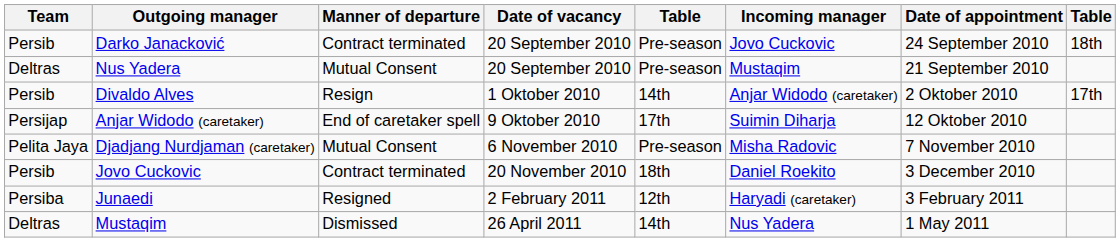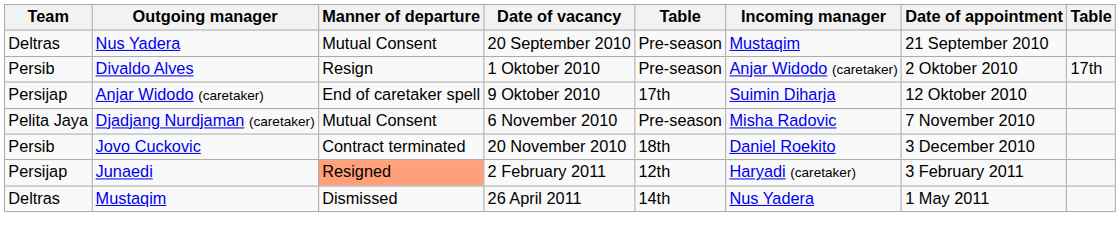- row: Persib | Darko Janacković | Contract terminated | 20 September 2010 | Pre-season | Jovo Cuckovic | 24 September 2010 | 18th
Divaldo Alves | column 5: 14th -> Pre-season
Junaedi | Team: Persiba -> Persijap
Junaedi | Manner of departure: no background -> lightsalmon background
